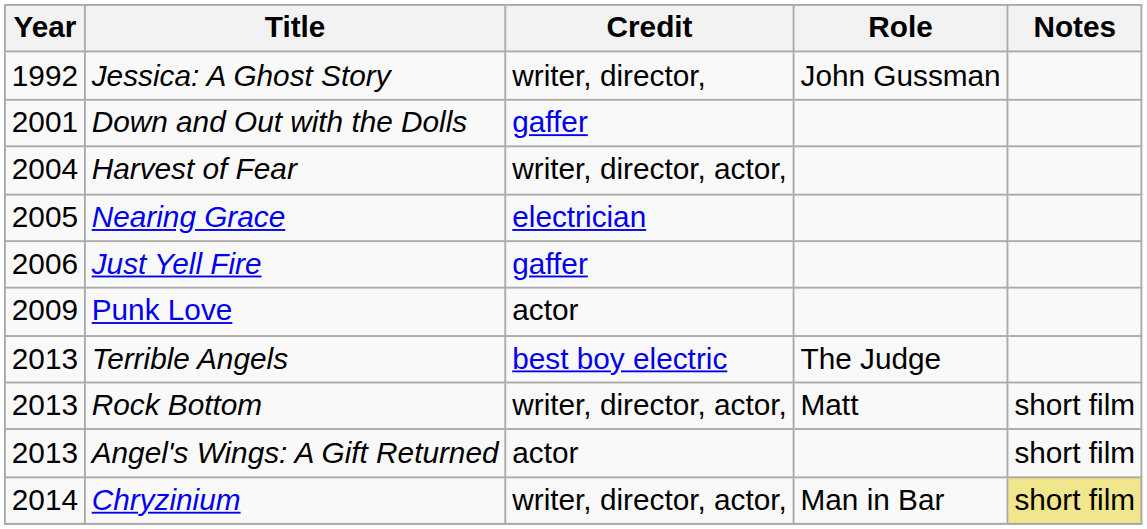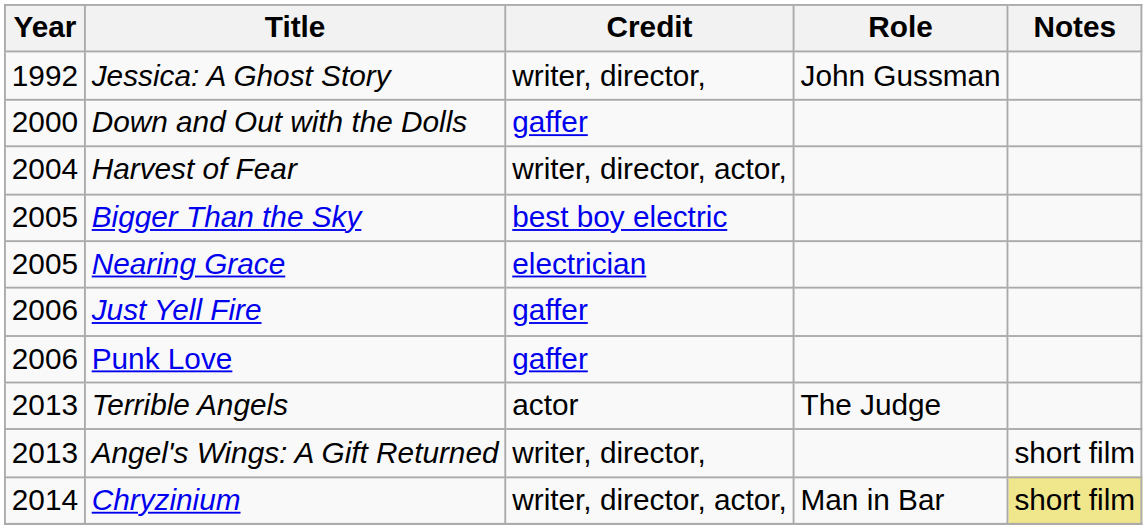Down and Out with the Dolls | Year: 2001 -> 2000
+ row: 2005 | Bigger Than the Sky | best boy electric
Punk Love | Year: 2009 -> 2006
Punk Love | Credit: actor -> gaffer
Terrible Angels | Credit: best boy electric -> actor
- row: 2013 | Rock Bottom | writer, director, actor, | Matt | short film
Angel's Wings: A Gift Returned | Credit: actor -> writer, director,
